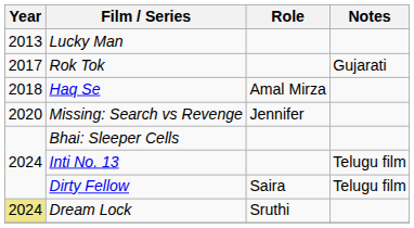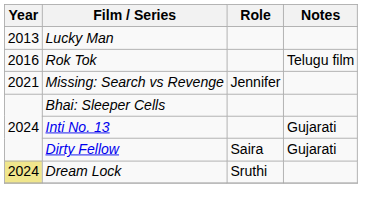Rok Tok | Year: 2017 -> 2016
Rok Tok | Notes: Gujarati -> Telugu film
- row: 2018 | Haq Se | Amal Mirza
Missing: Search vs Revenge | Year: 2020 -> 2021
Inti No. 13 | Notes: Telugu film -> Gujarati
Dirty Fellow | Notes: Telugu film -> Gujarati
